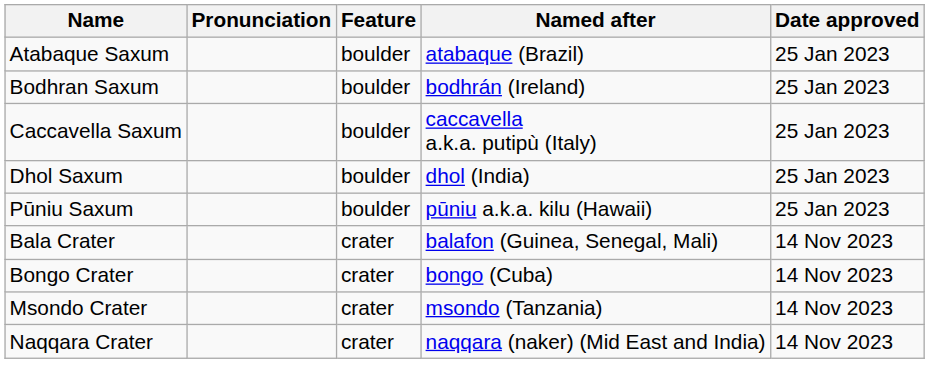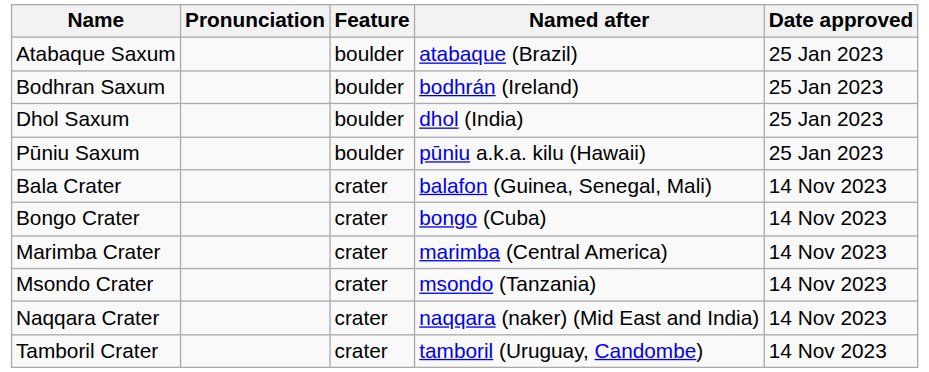- row: Caccavella Saxum | boulder | caccavella a.k.a. putipù (Italy) | 25 Jan 2023
+ row: Marimba Crater | crater | marimba (Central America) | 14 Nov 2023
+ row: Tamboril Crater | crater | tamboril (Uruguay, Candombe) | 14 Nov 2023
